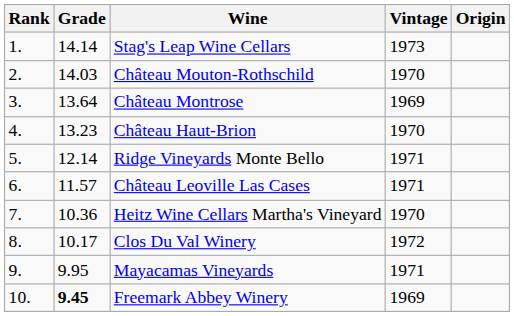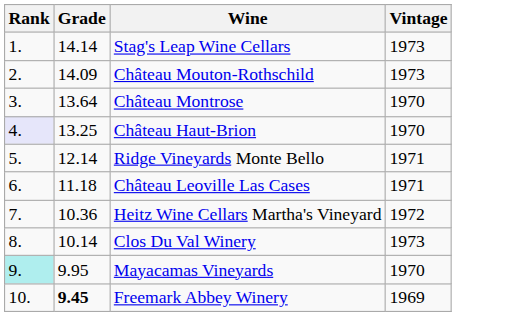- column: Origin
Château Mouton-Rothschild | Grade: 14.03 -> 14.09
Château Mouton-Rothschild | Vintage: 1970 -> 1973
Château Montrose | Vintage: 1969 -> 1970
Château Haut-Brion | Rank: no background -> lavender background
Château Haut-Brion | Grade: 13.23 -> 13.25
Château Leoville Las Cases | Grade: 11.57 -> 11.18
Heitz Wine Cellars Martha's Vineyard | Vintage: 1970 -> 1972
Clos Du Val Winery | Grade: 10.17 -> 10.14
Clos Du Val Winery | Vintage: 1972 -> 1973
Mayacamas Vineyards | Rank: no background -> paleturquoise background
Mayacamas Vineyards | Vintage: 1971 -> 1970
